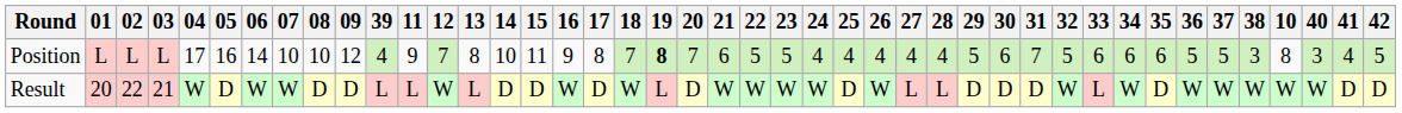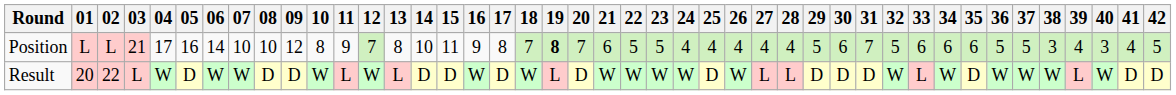columns swapped: 10 <-> 39
Position | 03: L -> 21
Result | 03: 21 -> L
